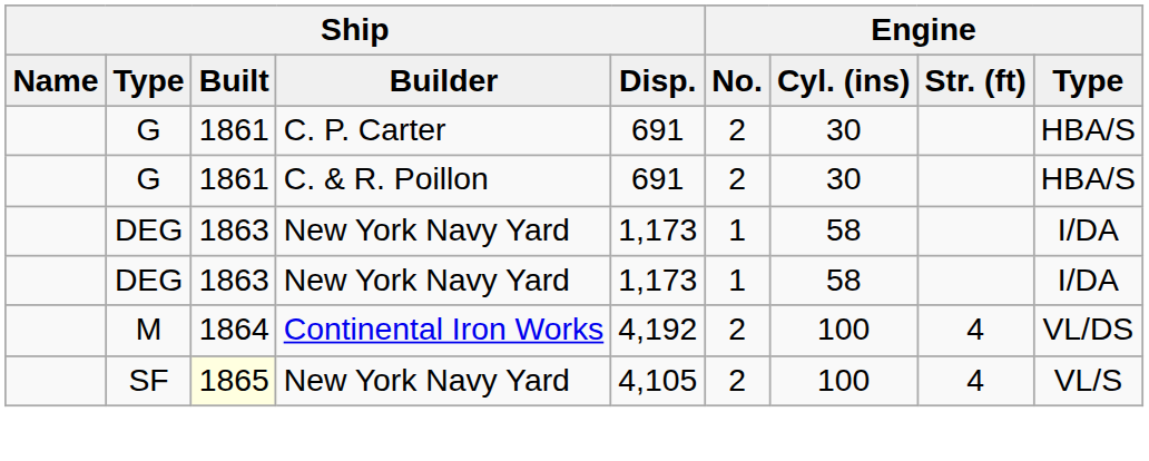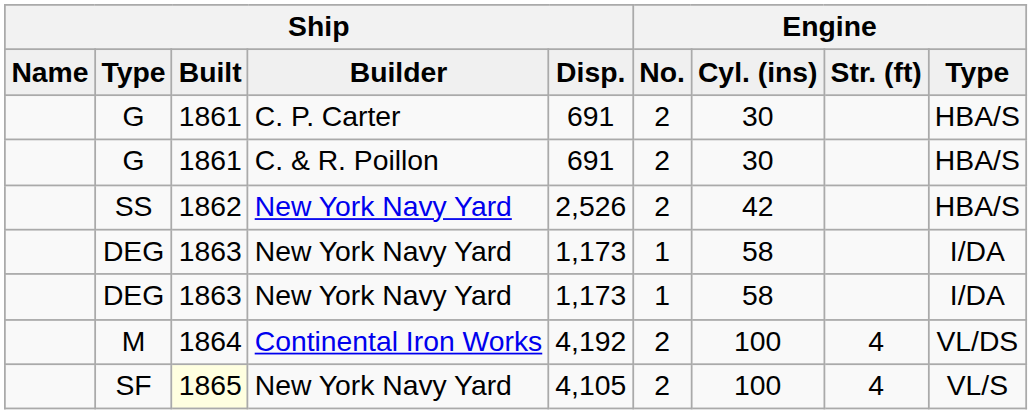+ row: SS | 1862 | New York Navy Yard | 2,526 | 2 | 42 | HBA/S
